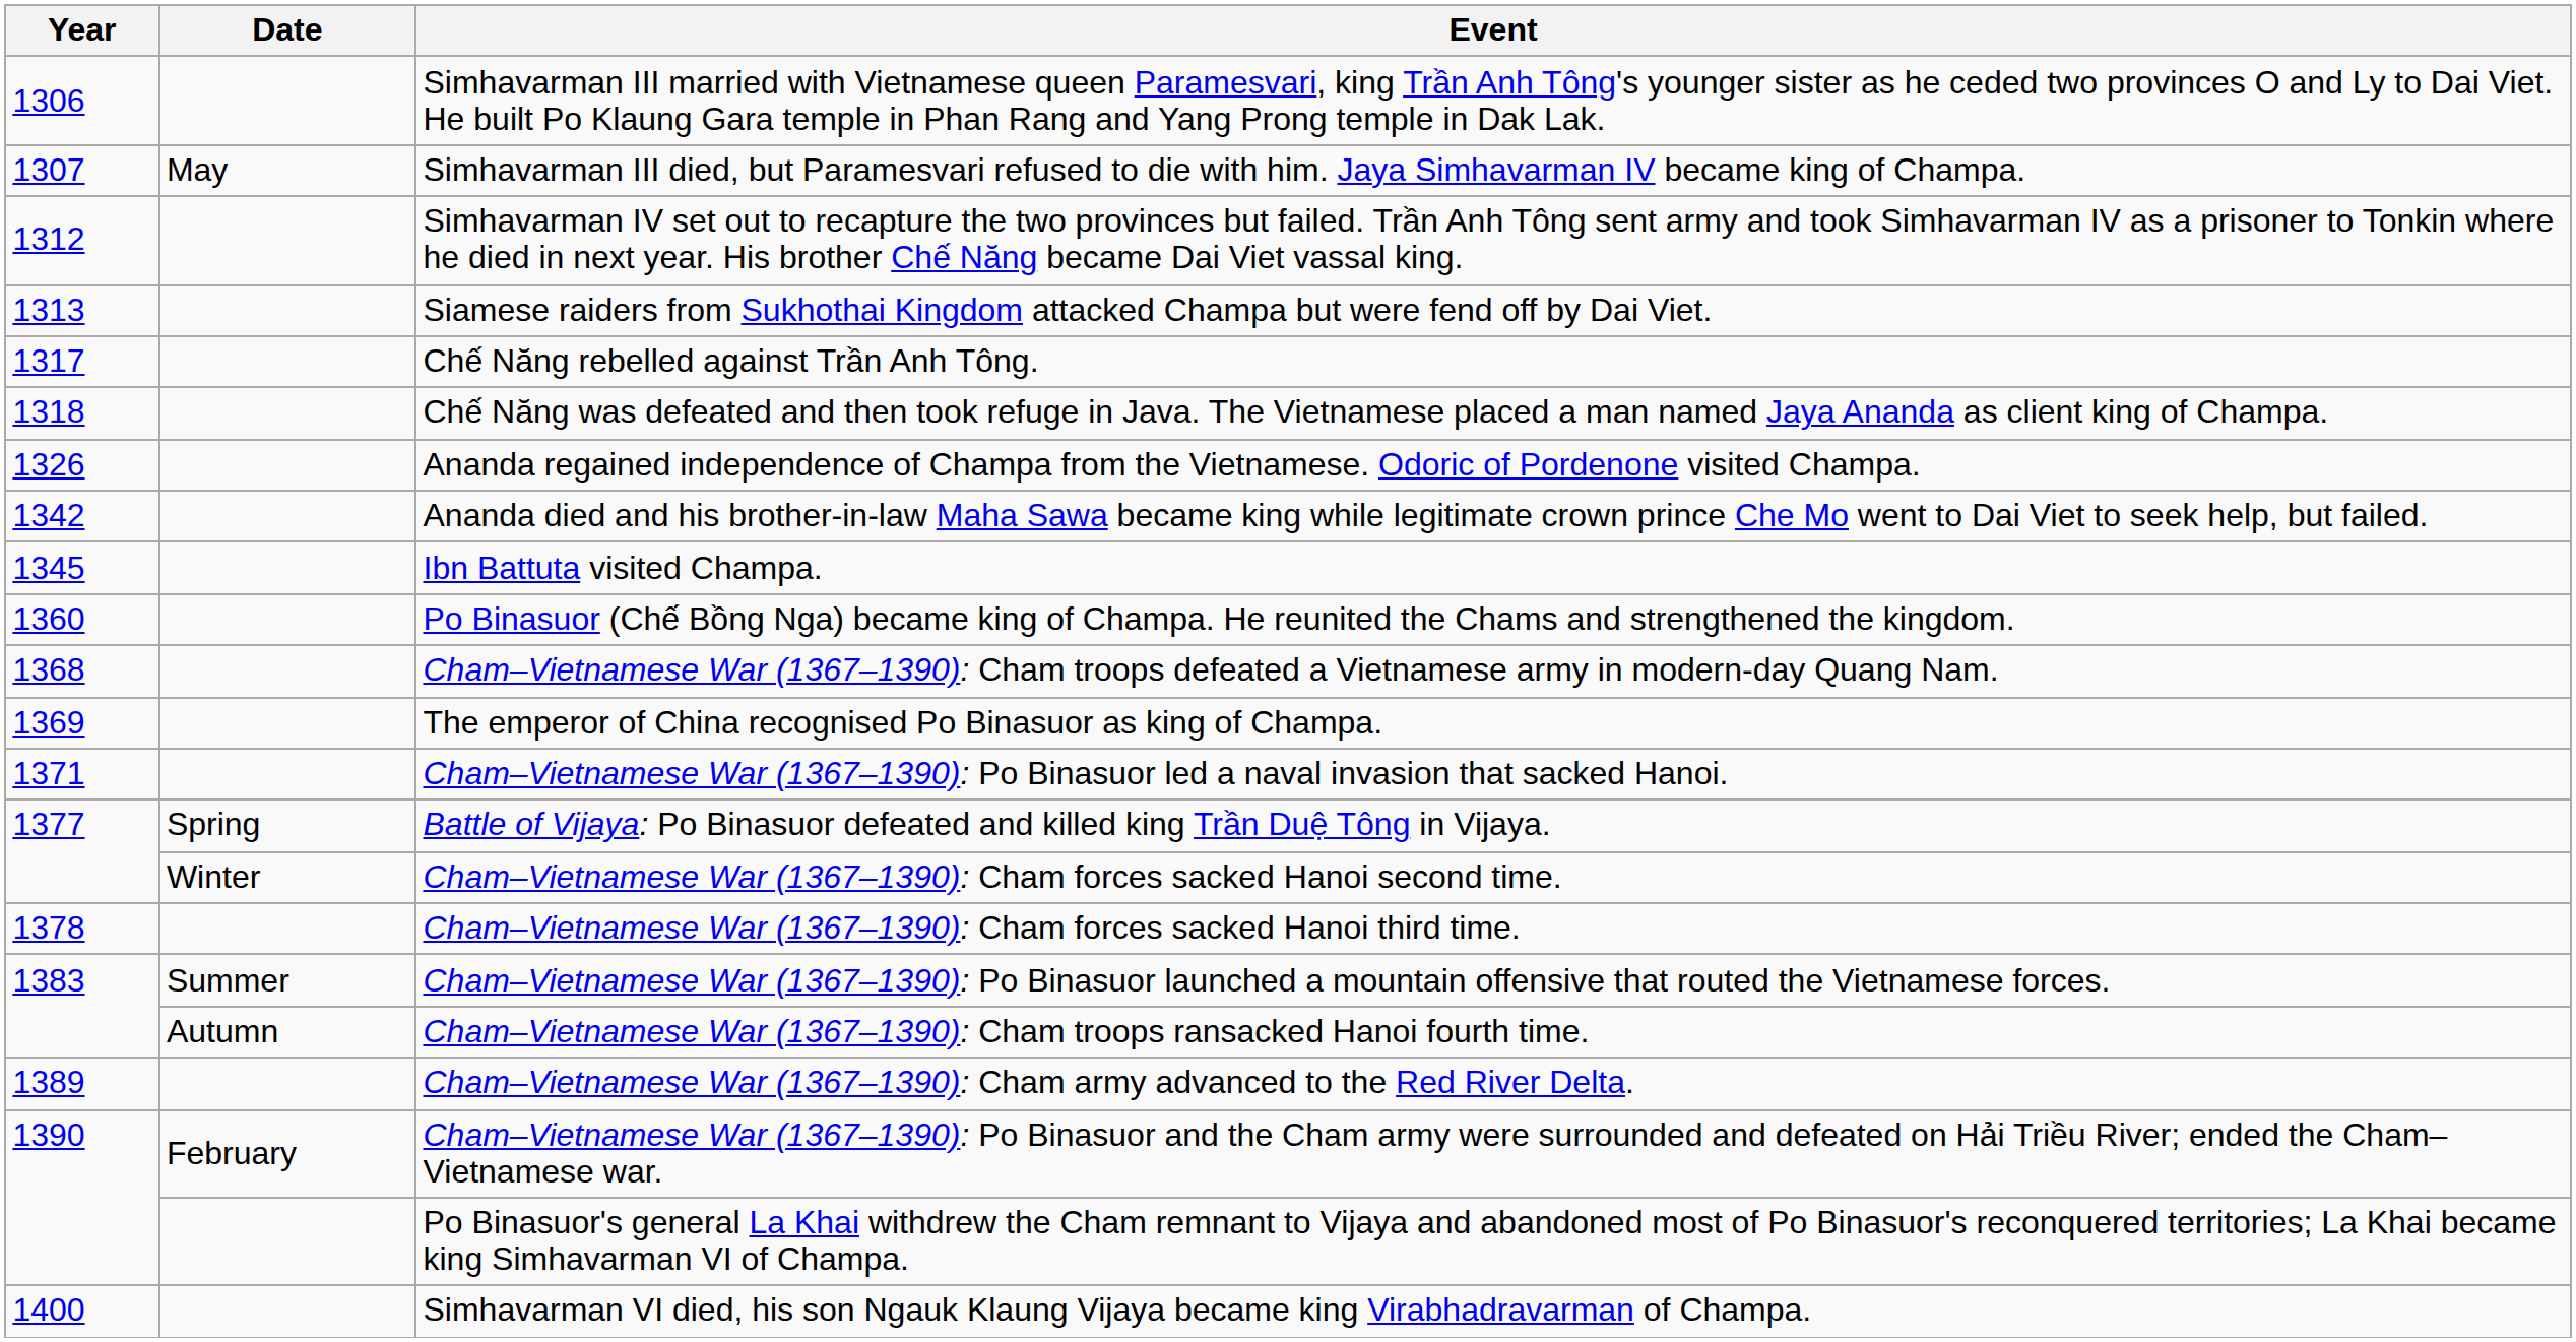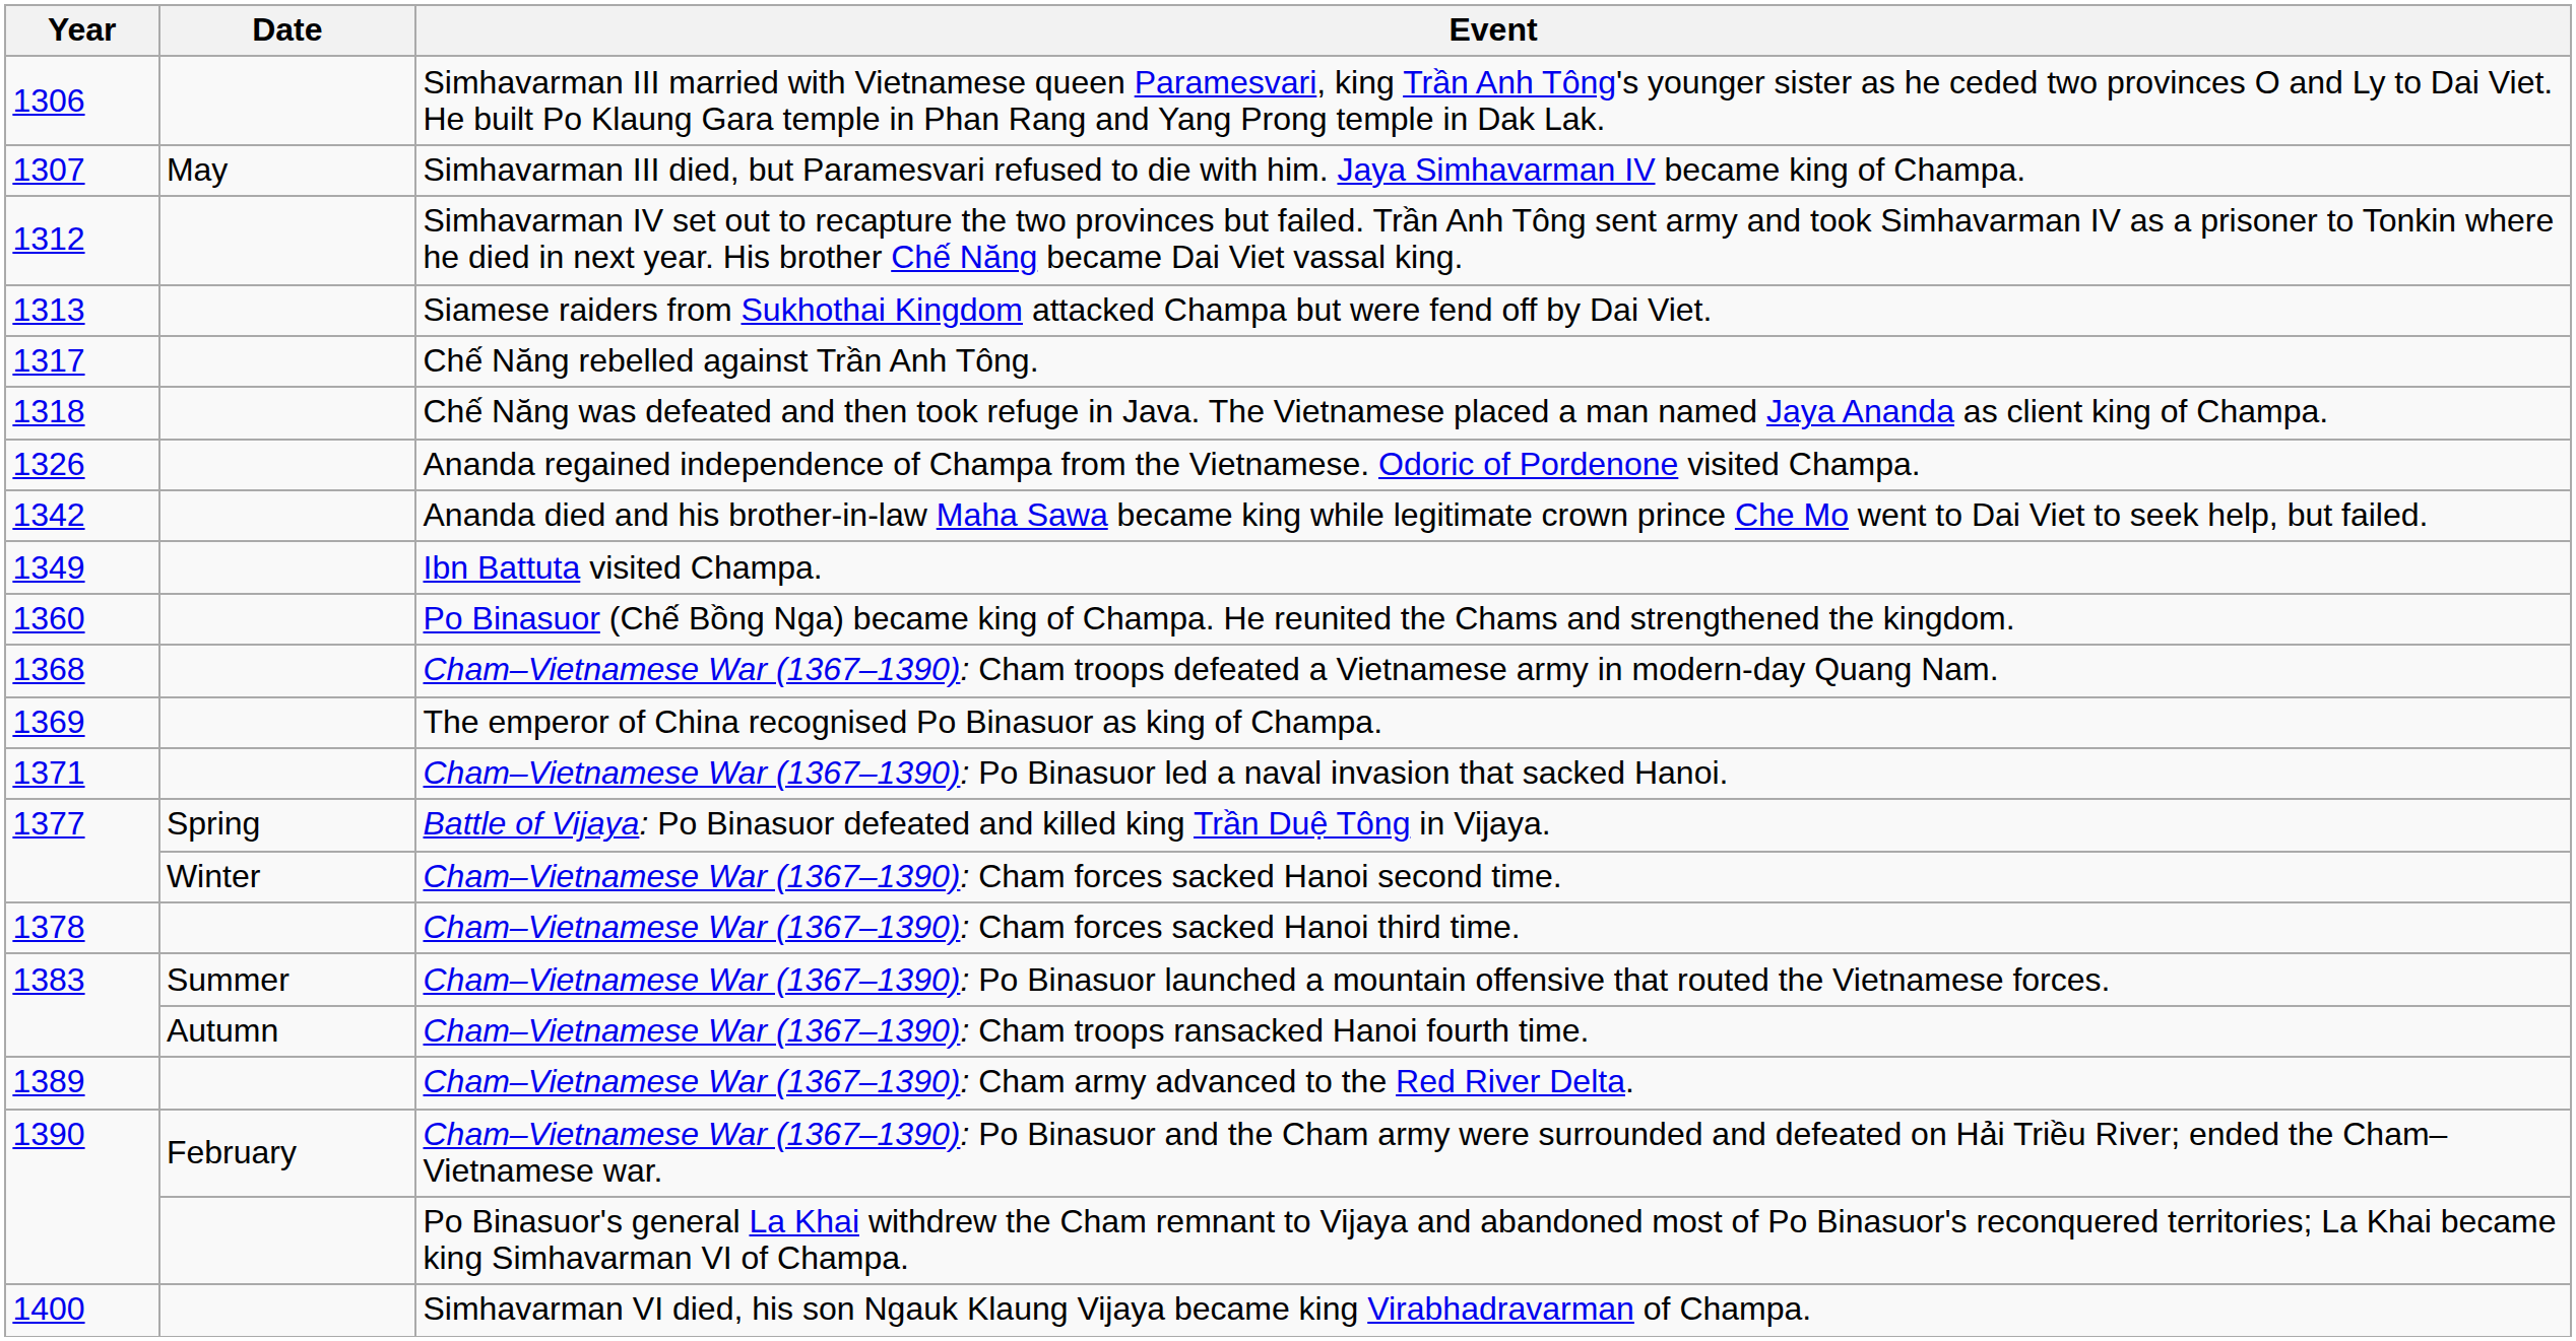Ibn Battuta visited Champa. | Year: 1345 -> 1349
